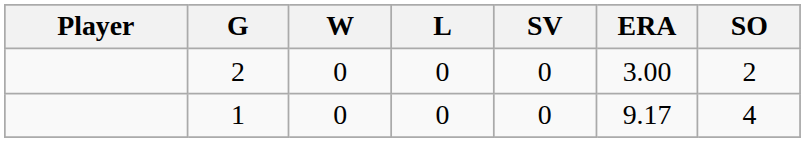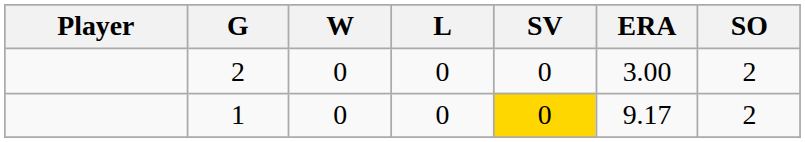1 | SV: no background -> gold background
1 | SO: 4 -> 2
